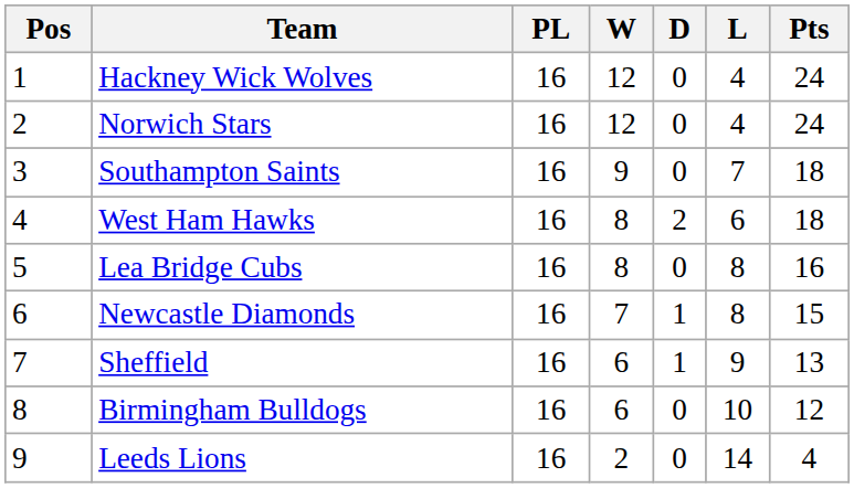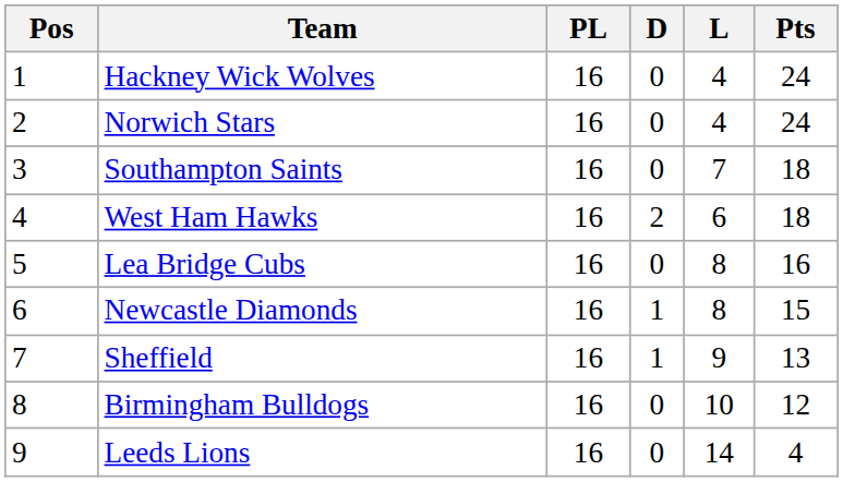- column: W | 12 | 12 | 9 | 8 | 8 | 7 | 6 | 6 | 2
